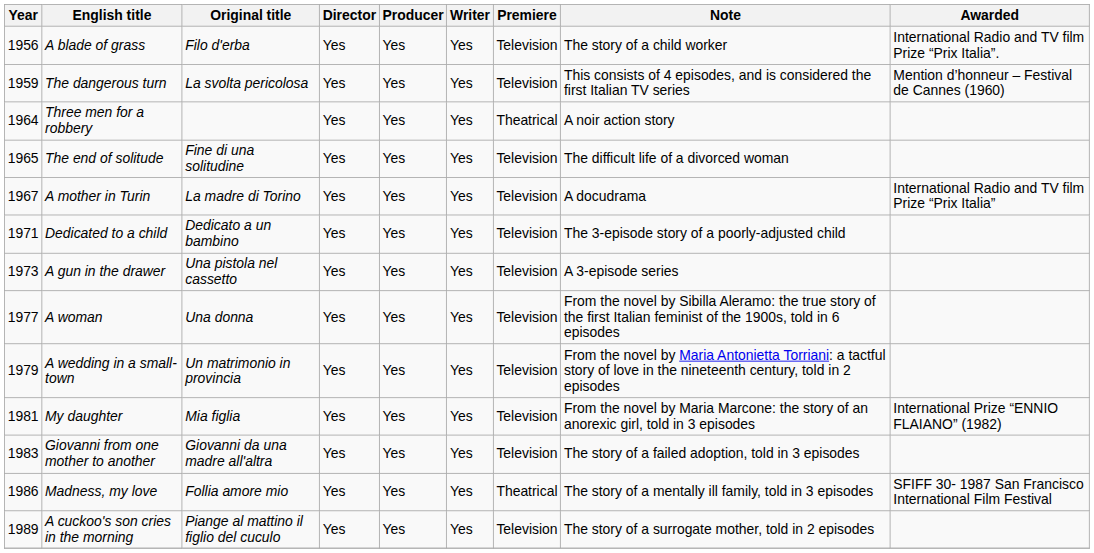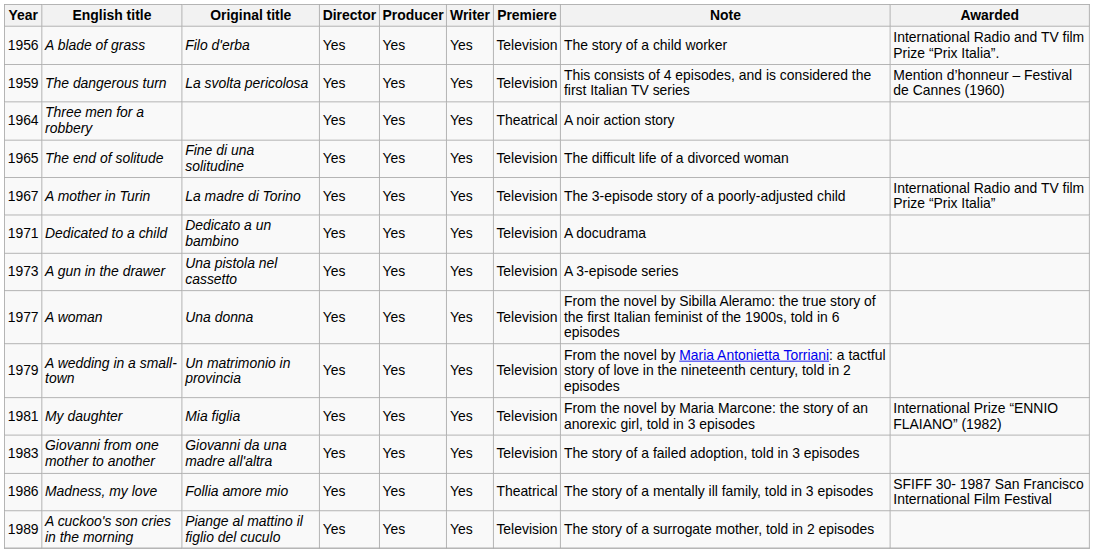A mother in Turin | Note: A docudrama -> The 3-episode story of a poorly-adjusted child
Dedicated to a child | Note: The 3-episode story of a poorly-adjusted child -> A docudrama
